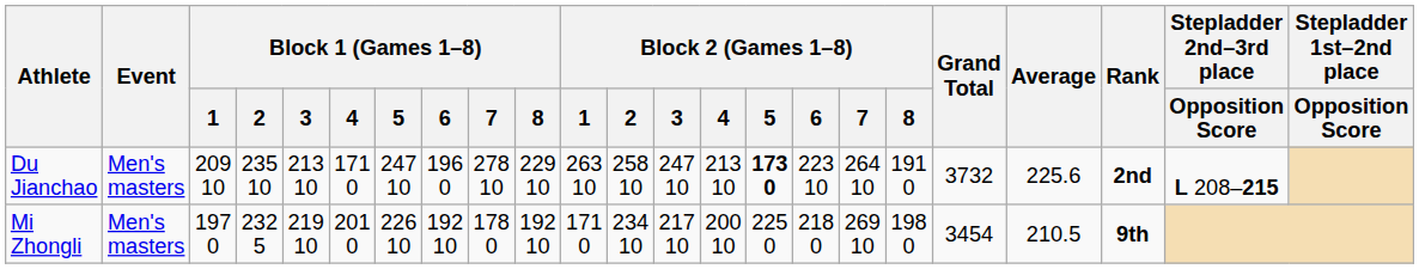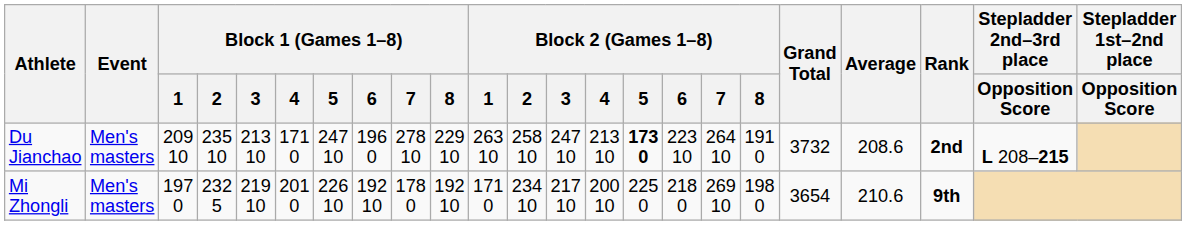Du Jianchao | Average: 225.6 -> 208.6
Mi Zhongli | Grand Total: 3454 -> 3654
Mi Zhongli | Average: 210.5 -> 210.6
